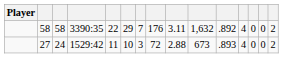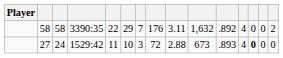27 | column 13: normal -> bold
27 | column 15: 2 -> 0
